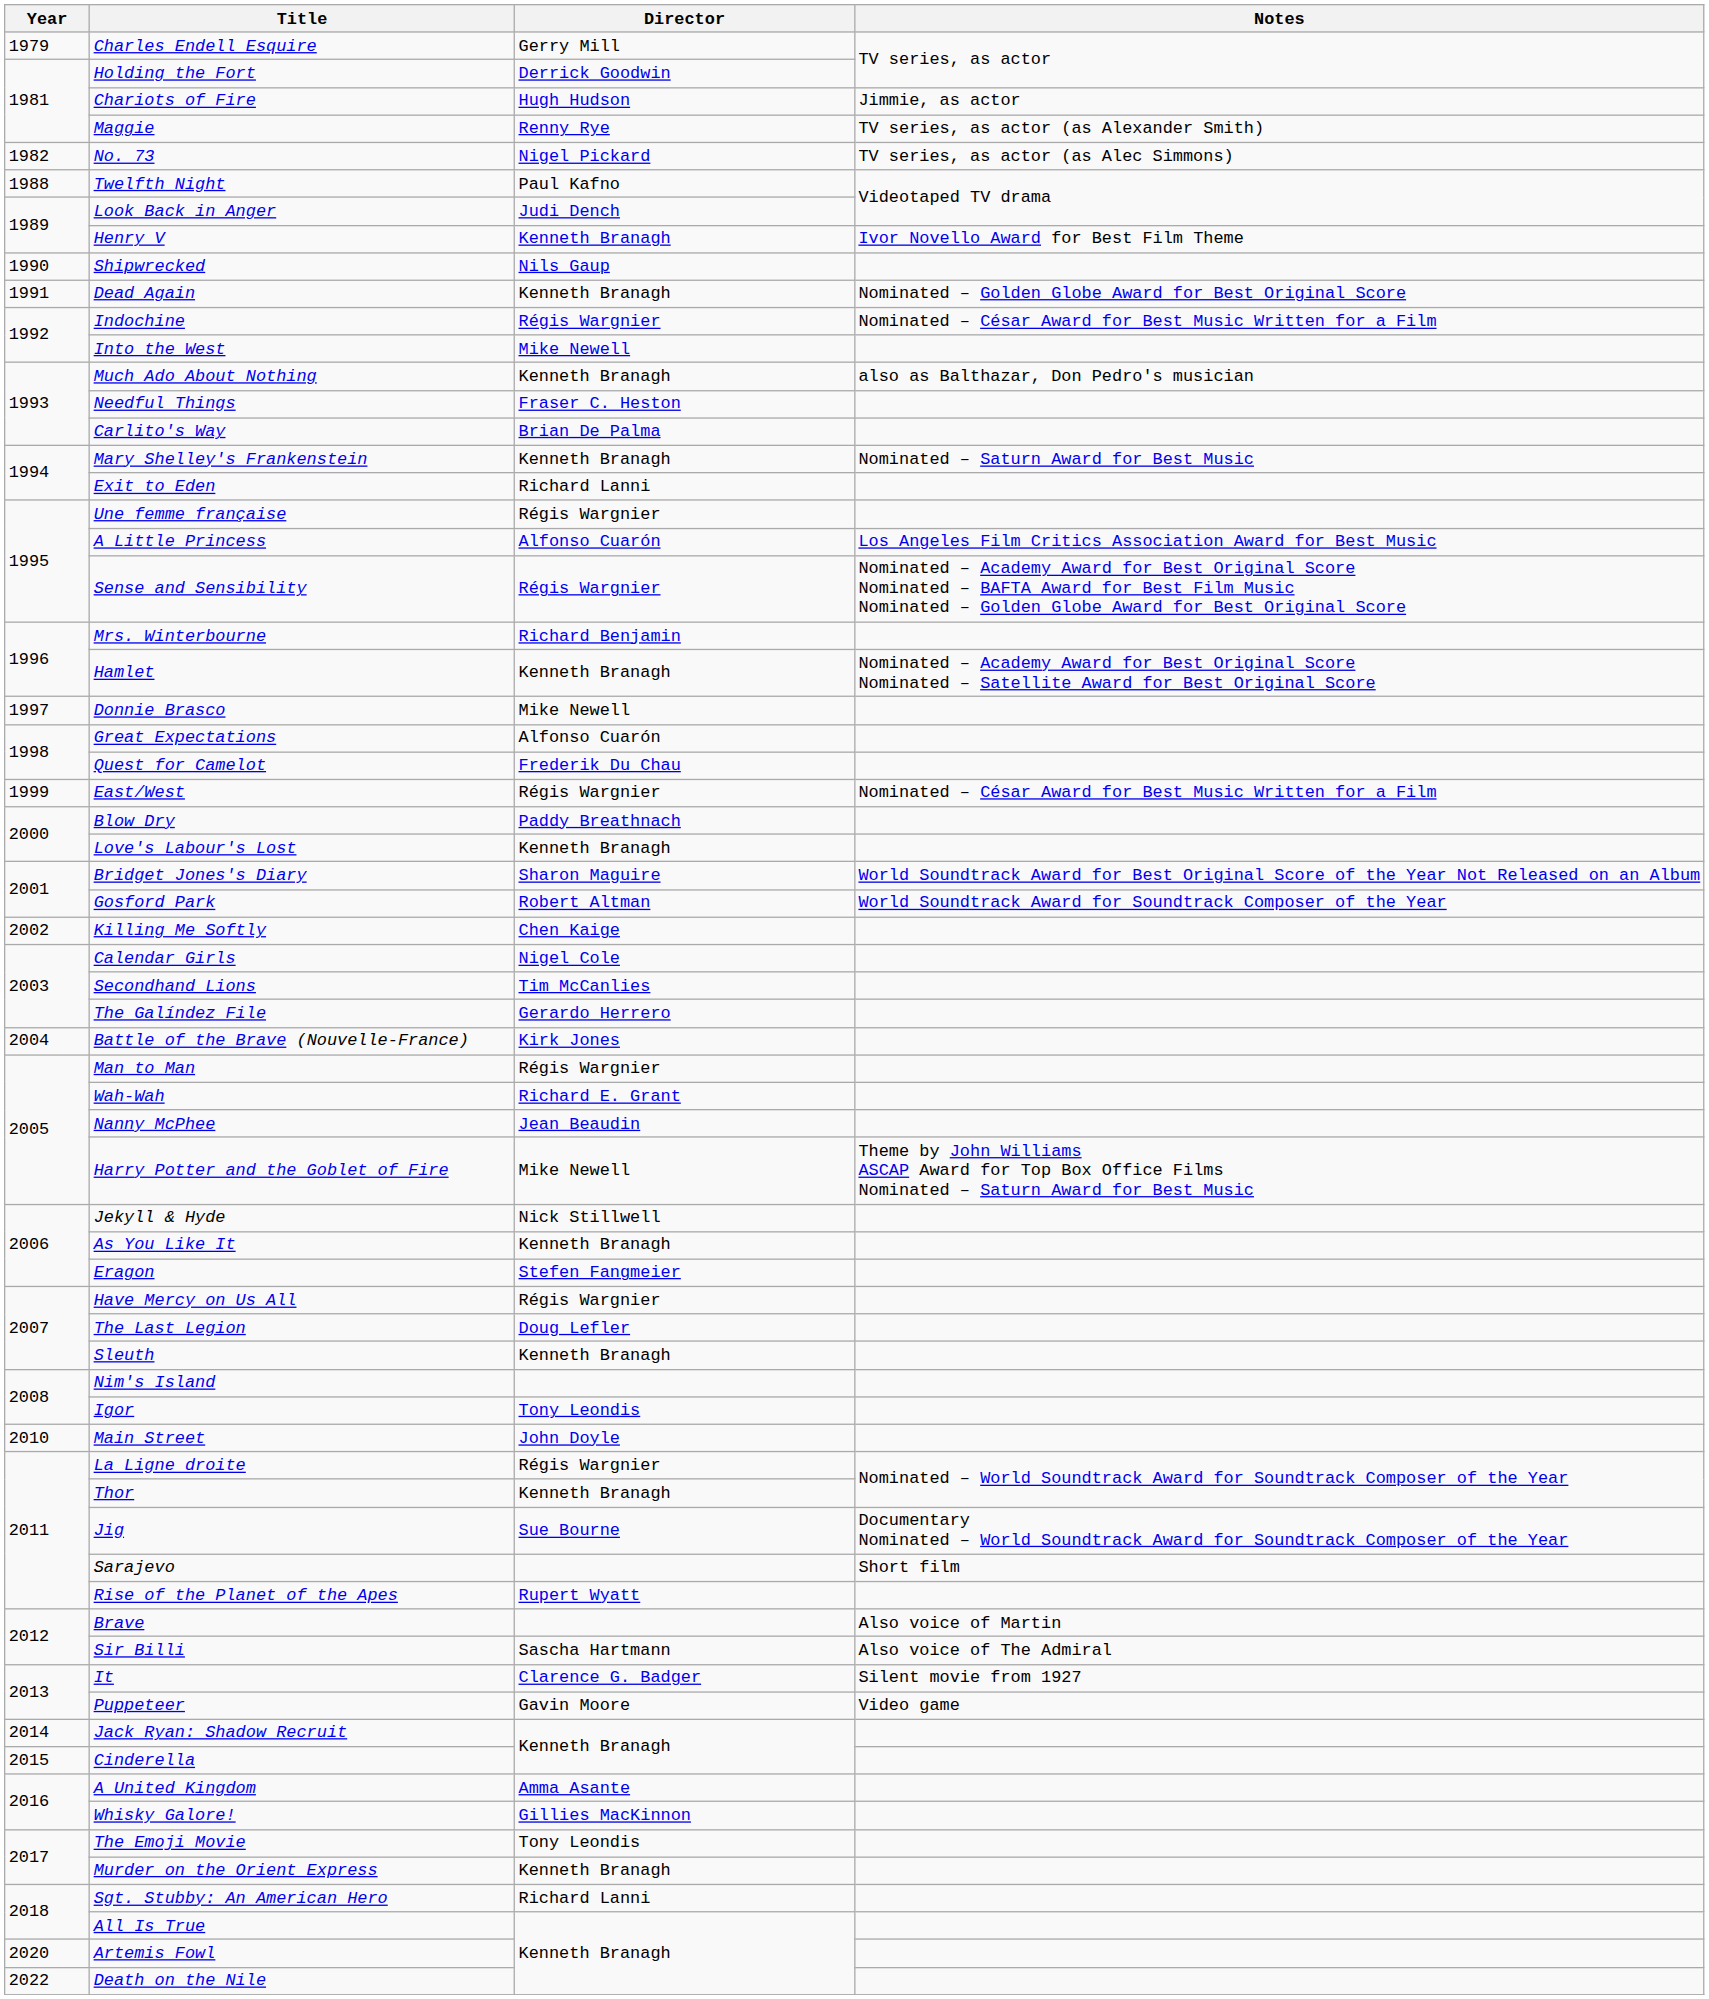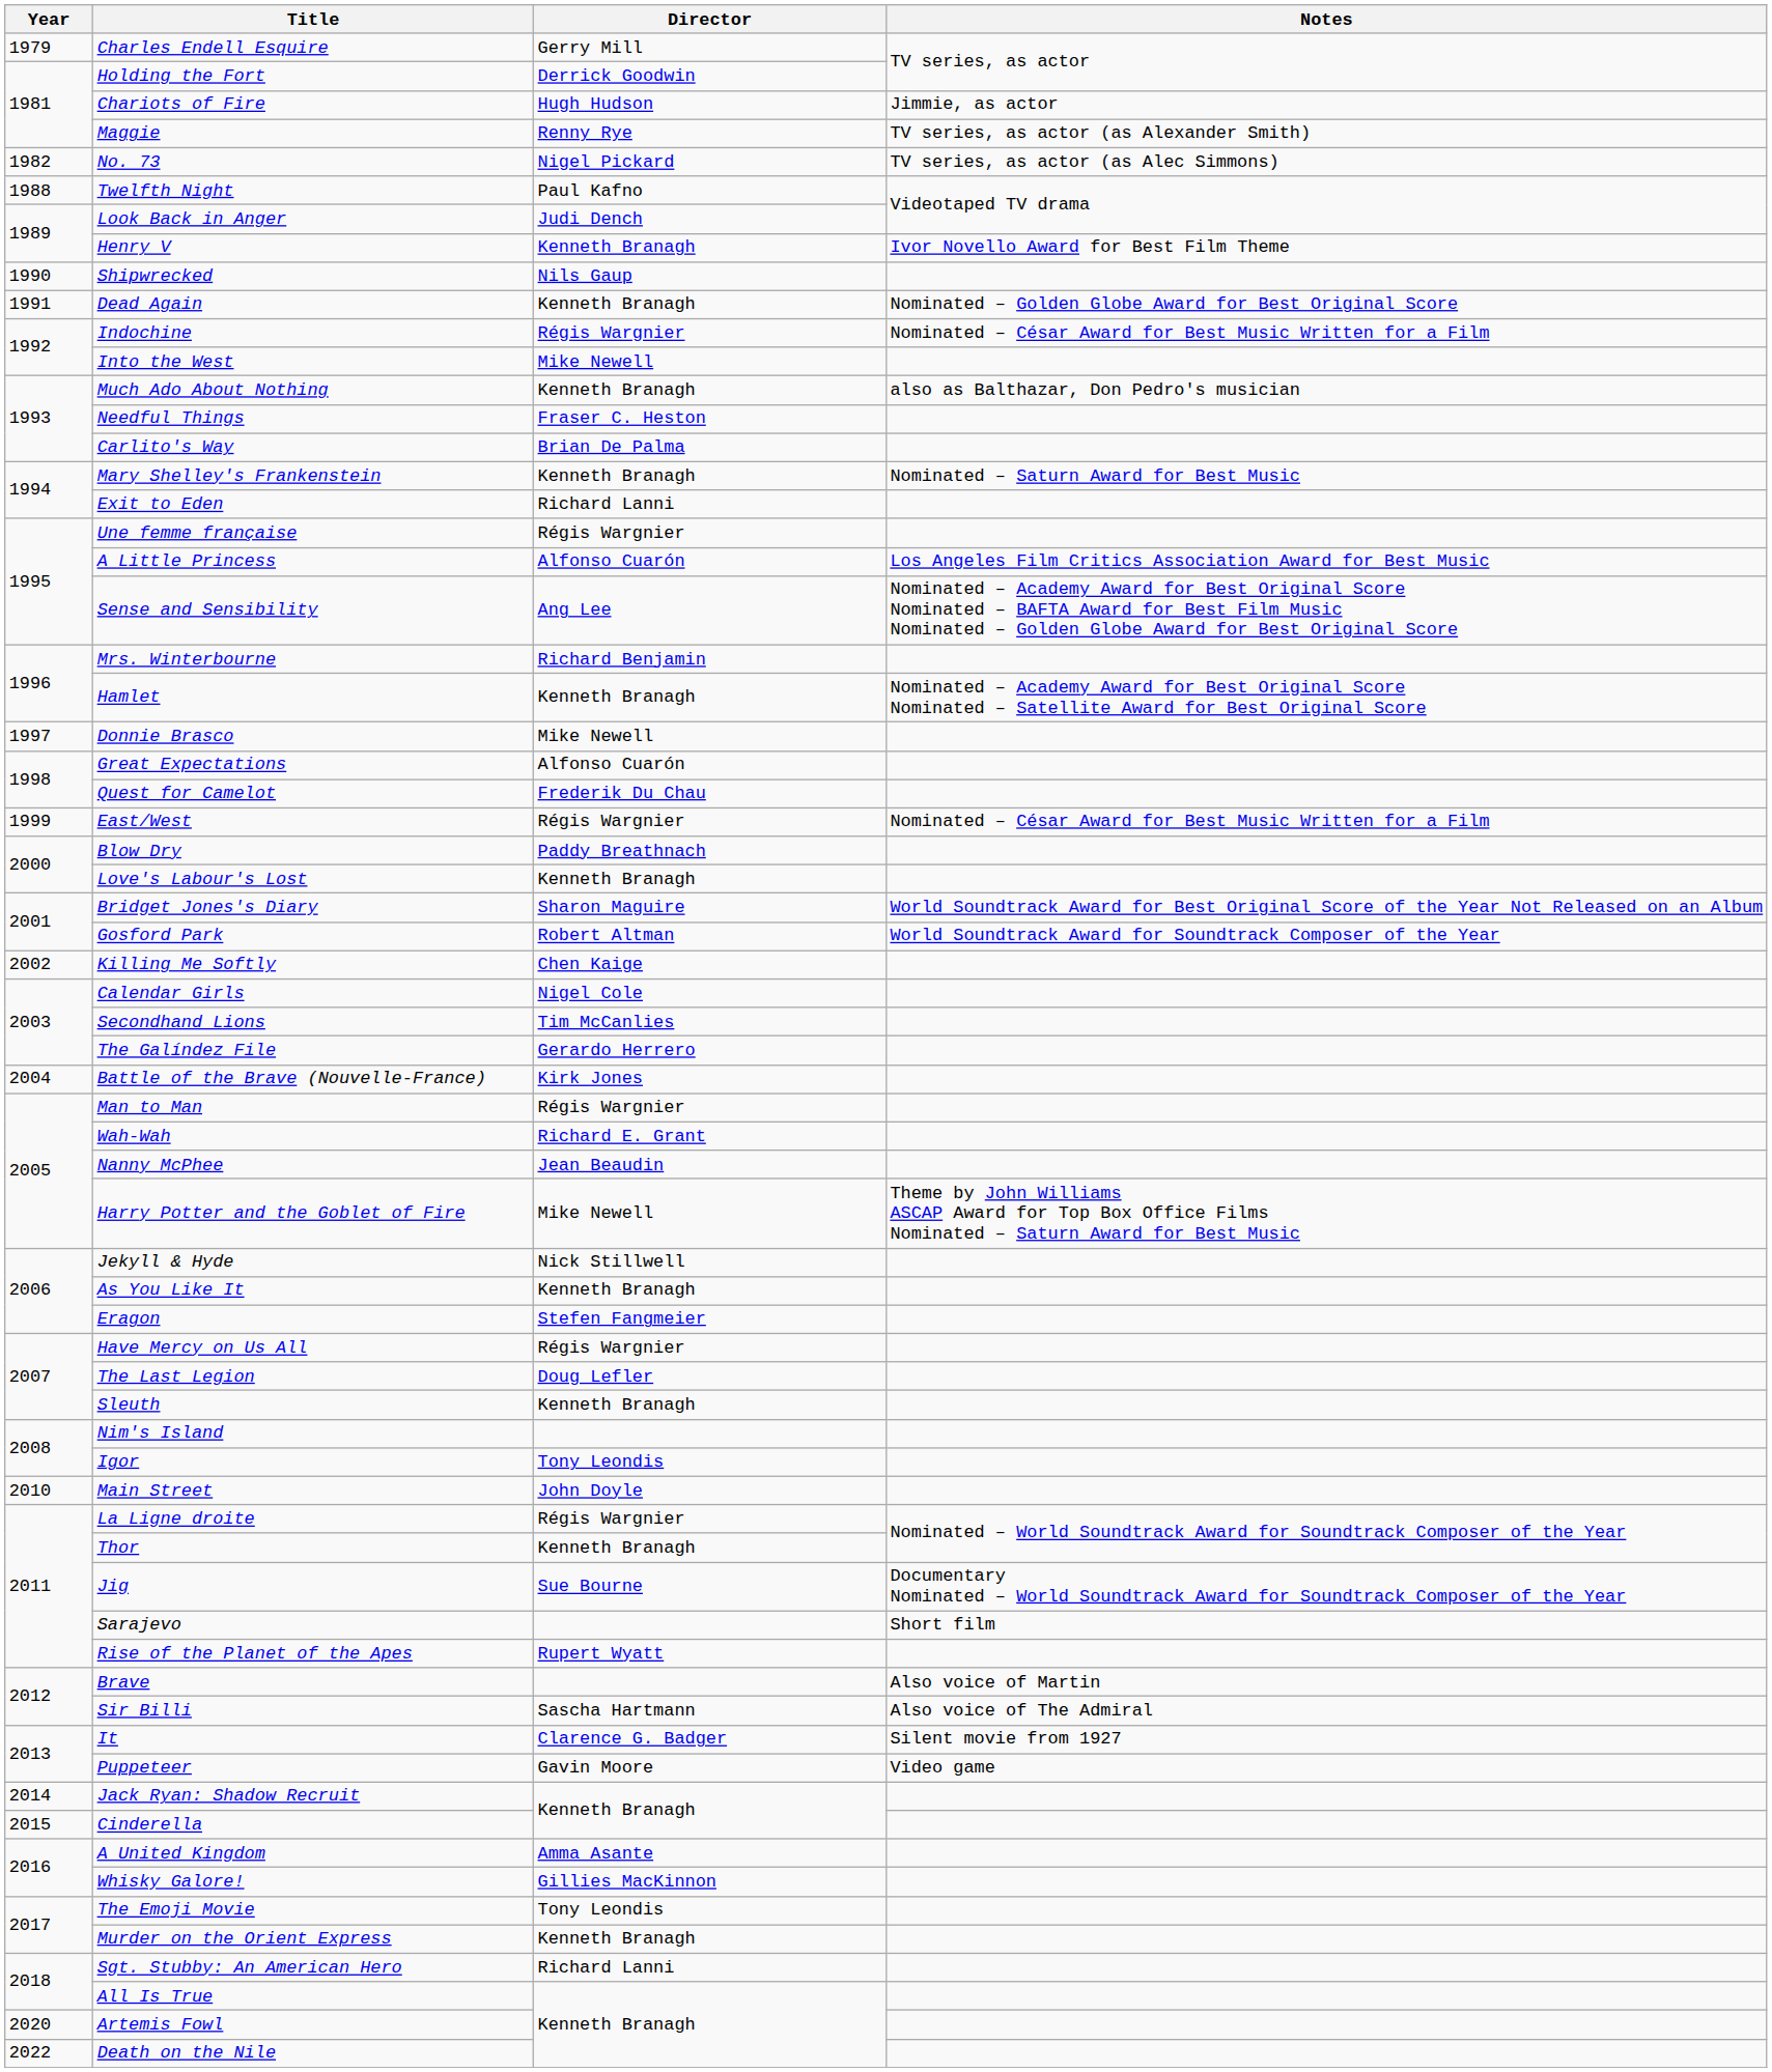Sense and Sensibility | Director: Régis Wargnier -> Ang Lee
